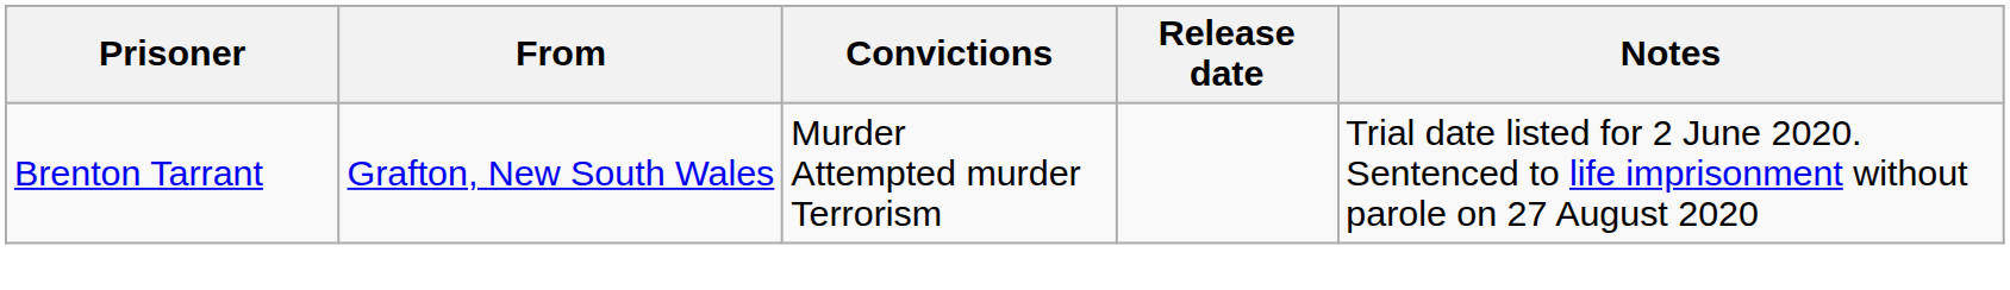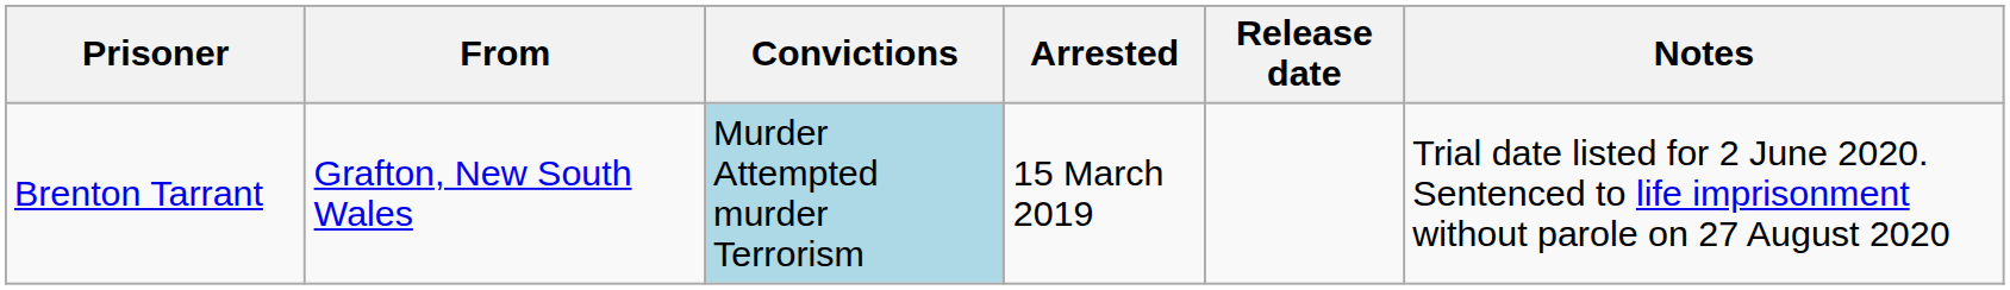+ column: Arrested | 15 March 2019
Brenton Tarrant | Convictions: no background -> lightblue background
